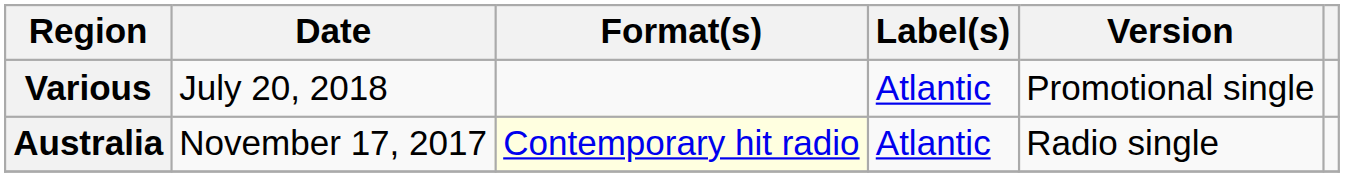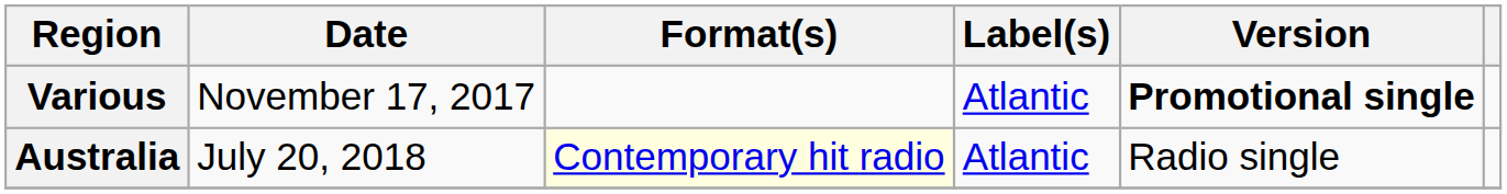Various | Date: July 20, 2018 -> November 17, 2017
Various | Version: normal -> bold
Australia | Date: November 17, 2017 -> July 20, 2018
